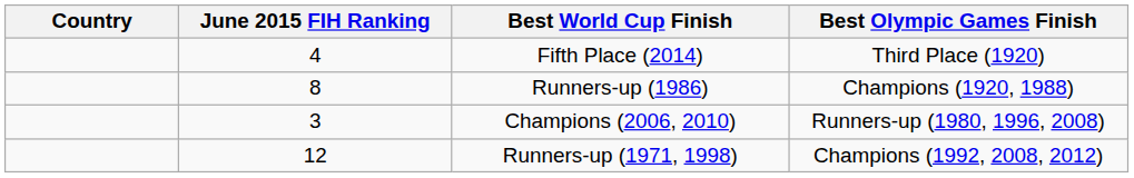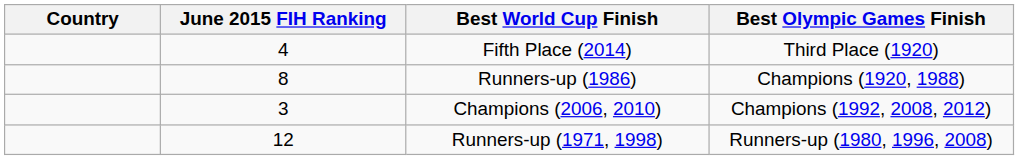Champions (2006, 2010) | Best Olympic Games Finish: Runners-up (1980, 1996, 2008) -> Champions (1992, 2008, 2012)
Runners-up (1971, 1998) | Best Olympic Games Finish: Champions (1992, 2008, 2012) -> Runners-up (1980, 1996, 2008)
